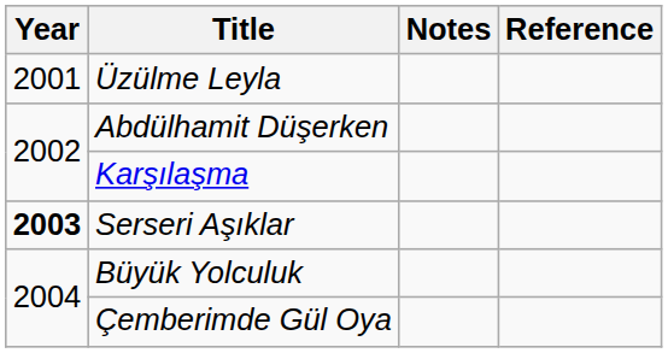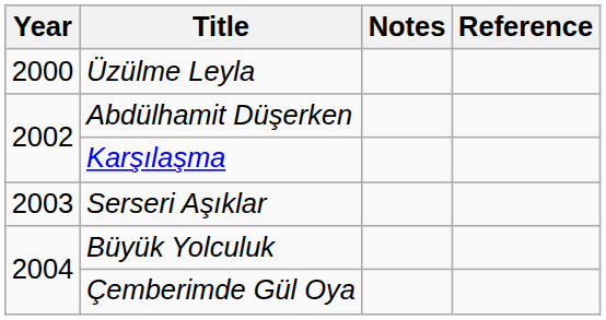Üzülme Leyla | Year: 2001 -> 2000
Serseri Aşıklar | Year: bold -> normal
